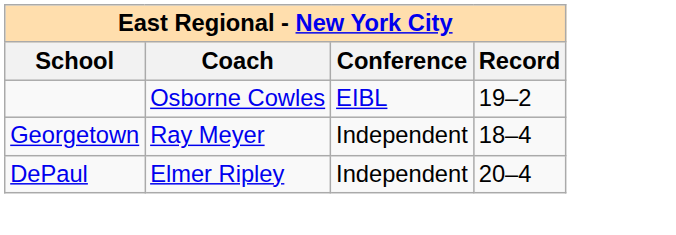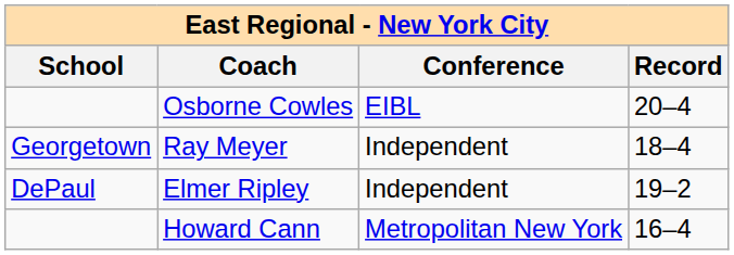Osborne Cowles | Record: 19–2 -> 20–4
Elmer Ripley | Record: 20–4 -> 19–2
+ row: Howard Cann | Metropolitan New York | 16–4
